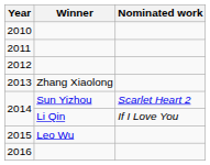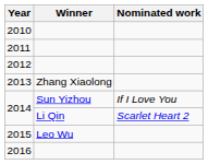2014 / Sun Yizhou | Nominated work: Scarlet Heart 2 -> If I Love You
2014 / Li Qin | Nominated work: If I Love You -> Scarlet Heart 2
